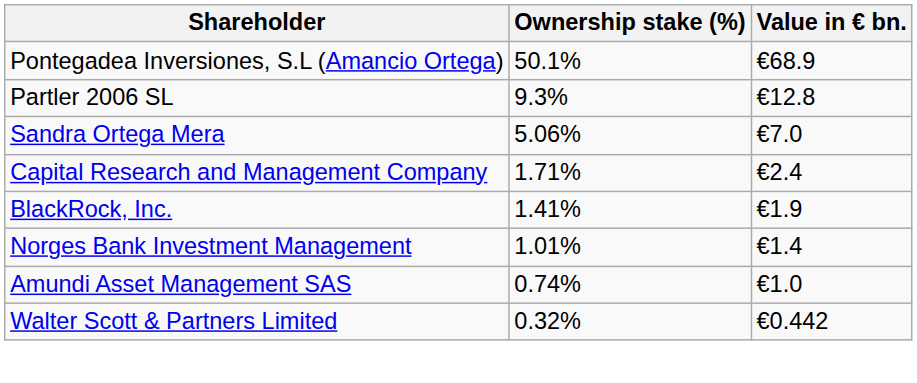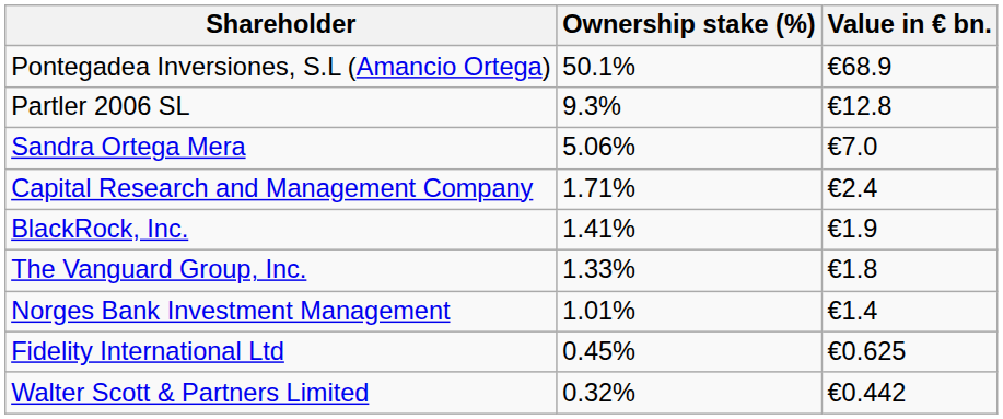+ row: The Vanguard Group, Inc. | 1.33% | €1.8
- row: Amundi Asset Management SAS | 0.74% | €1.0
+ row: Fidelity International Ltd | 0.45% | €0.625
